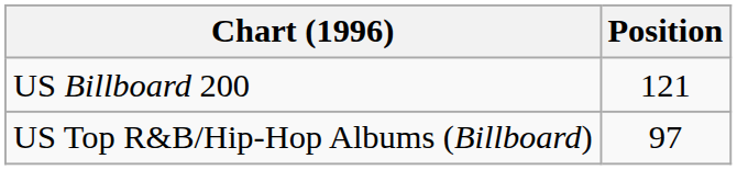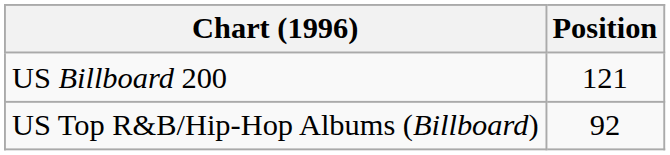US Top R&B/Hip-Hop Albums (Billboard) | Position: 97 -> 92
